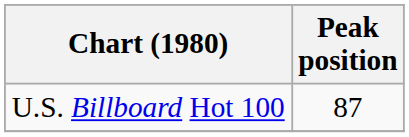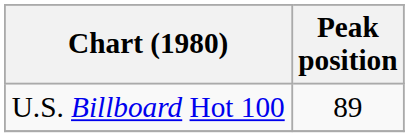U.S. Billboard Hot 100 | Peak position: 87 -> 89
